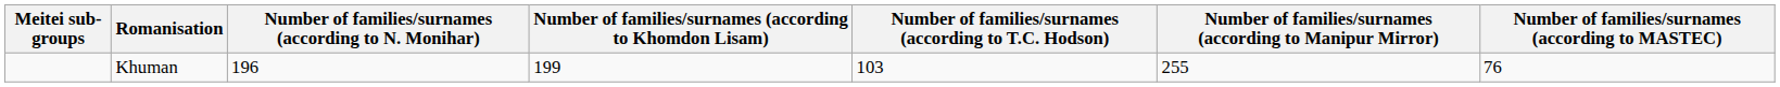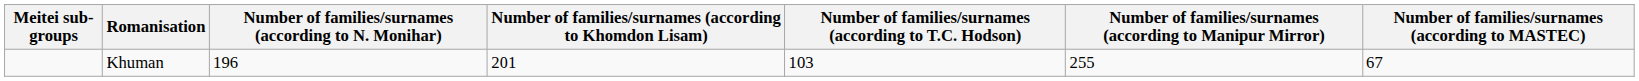Khuman | Number of families/surnames (according to Khomdon Lisam): 199 -> 201
Khuman | Number of families/surnames (according to MASTEC): 76 -> 67
